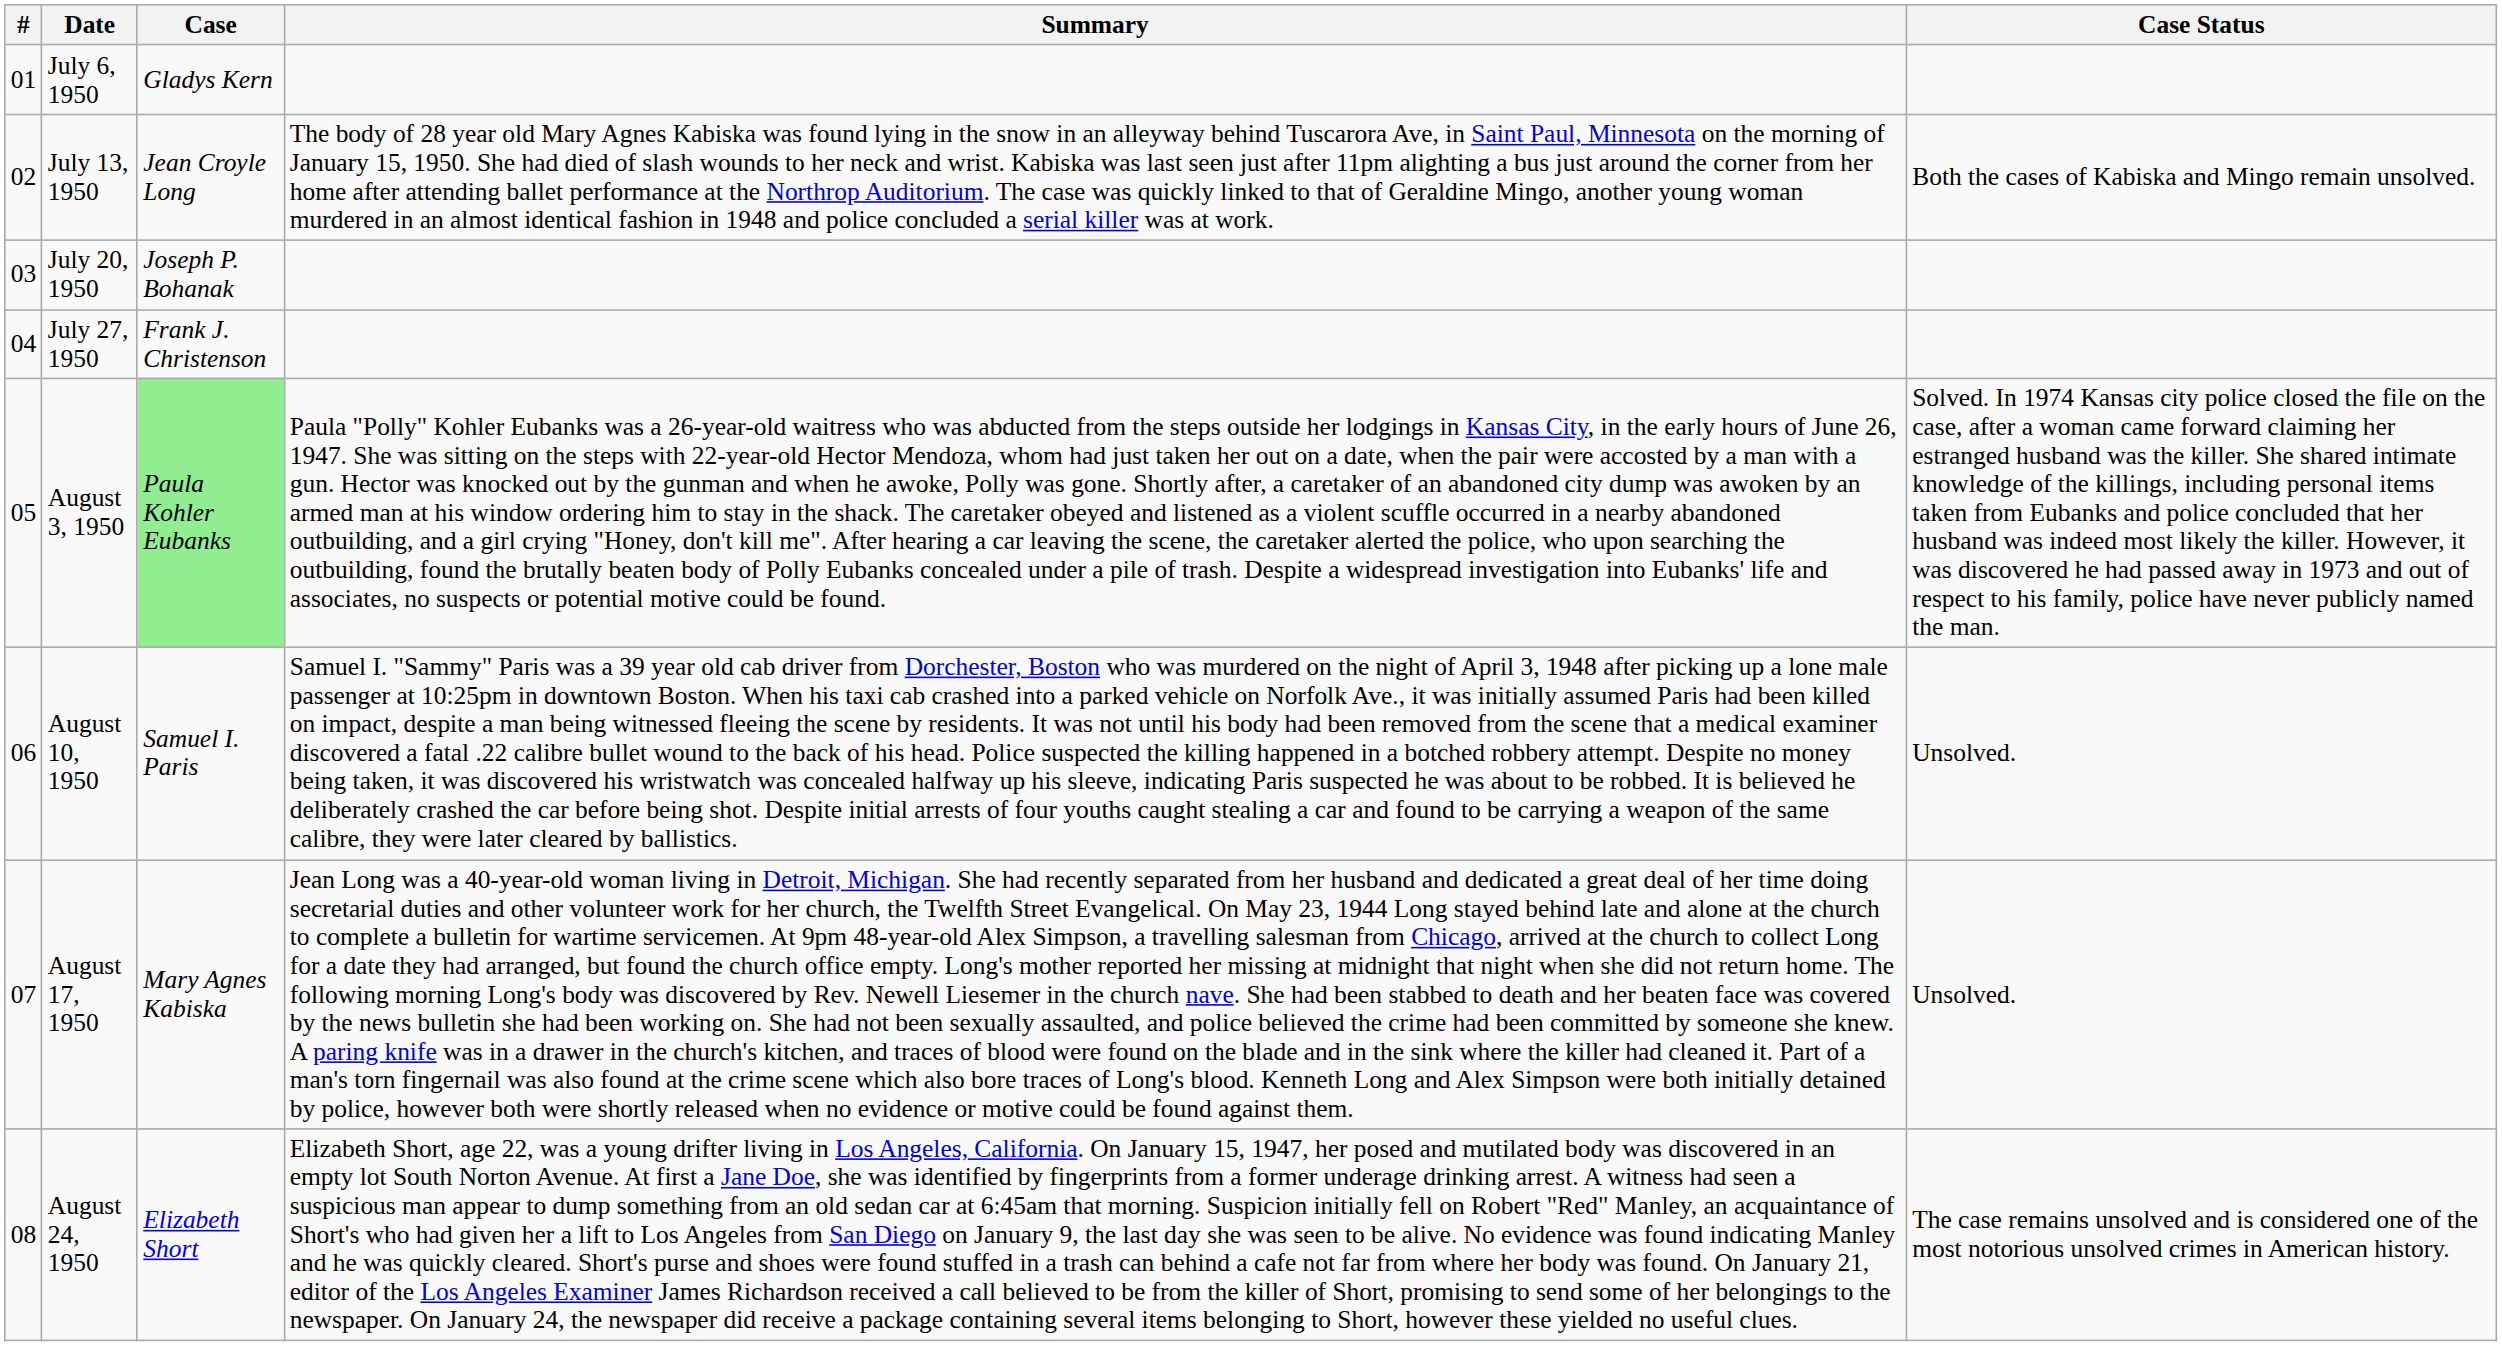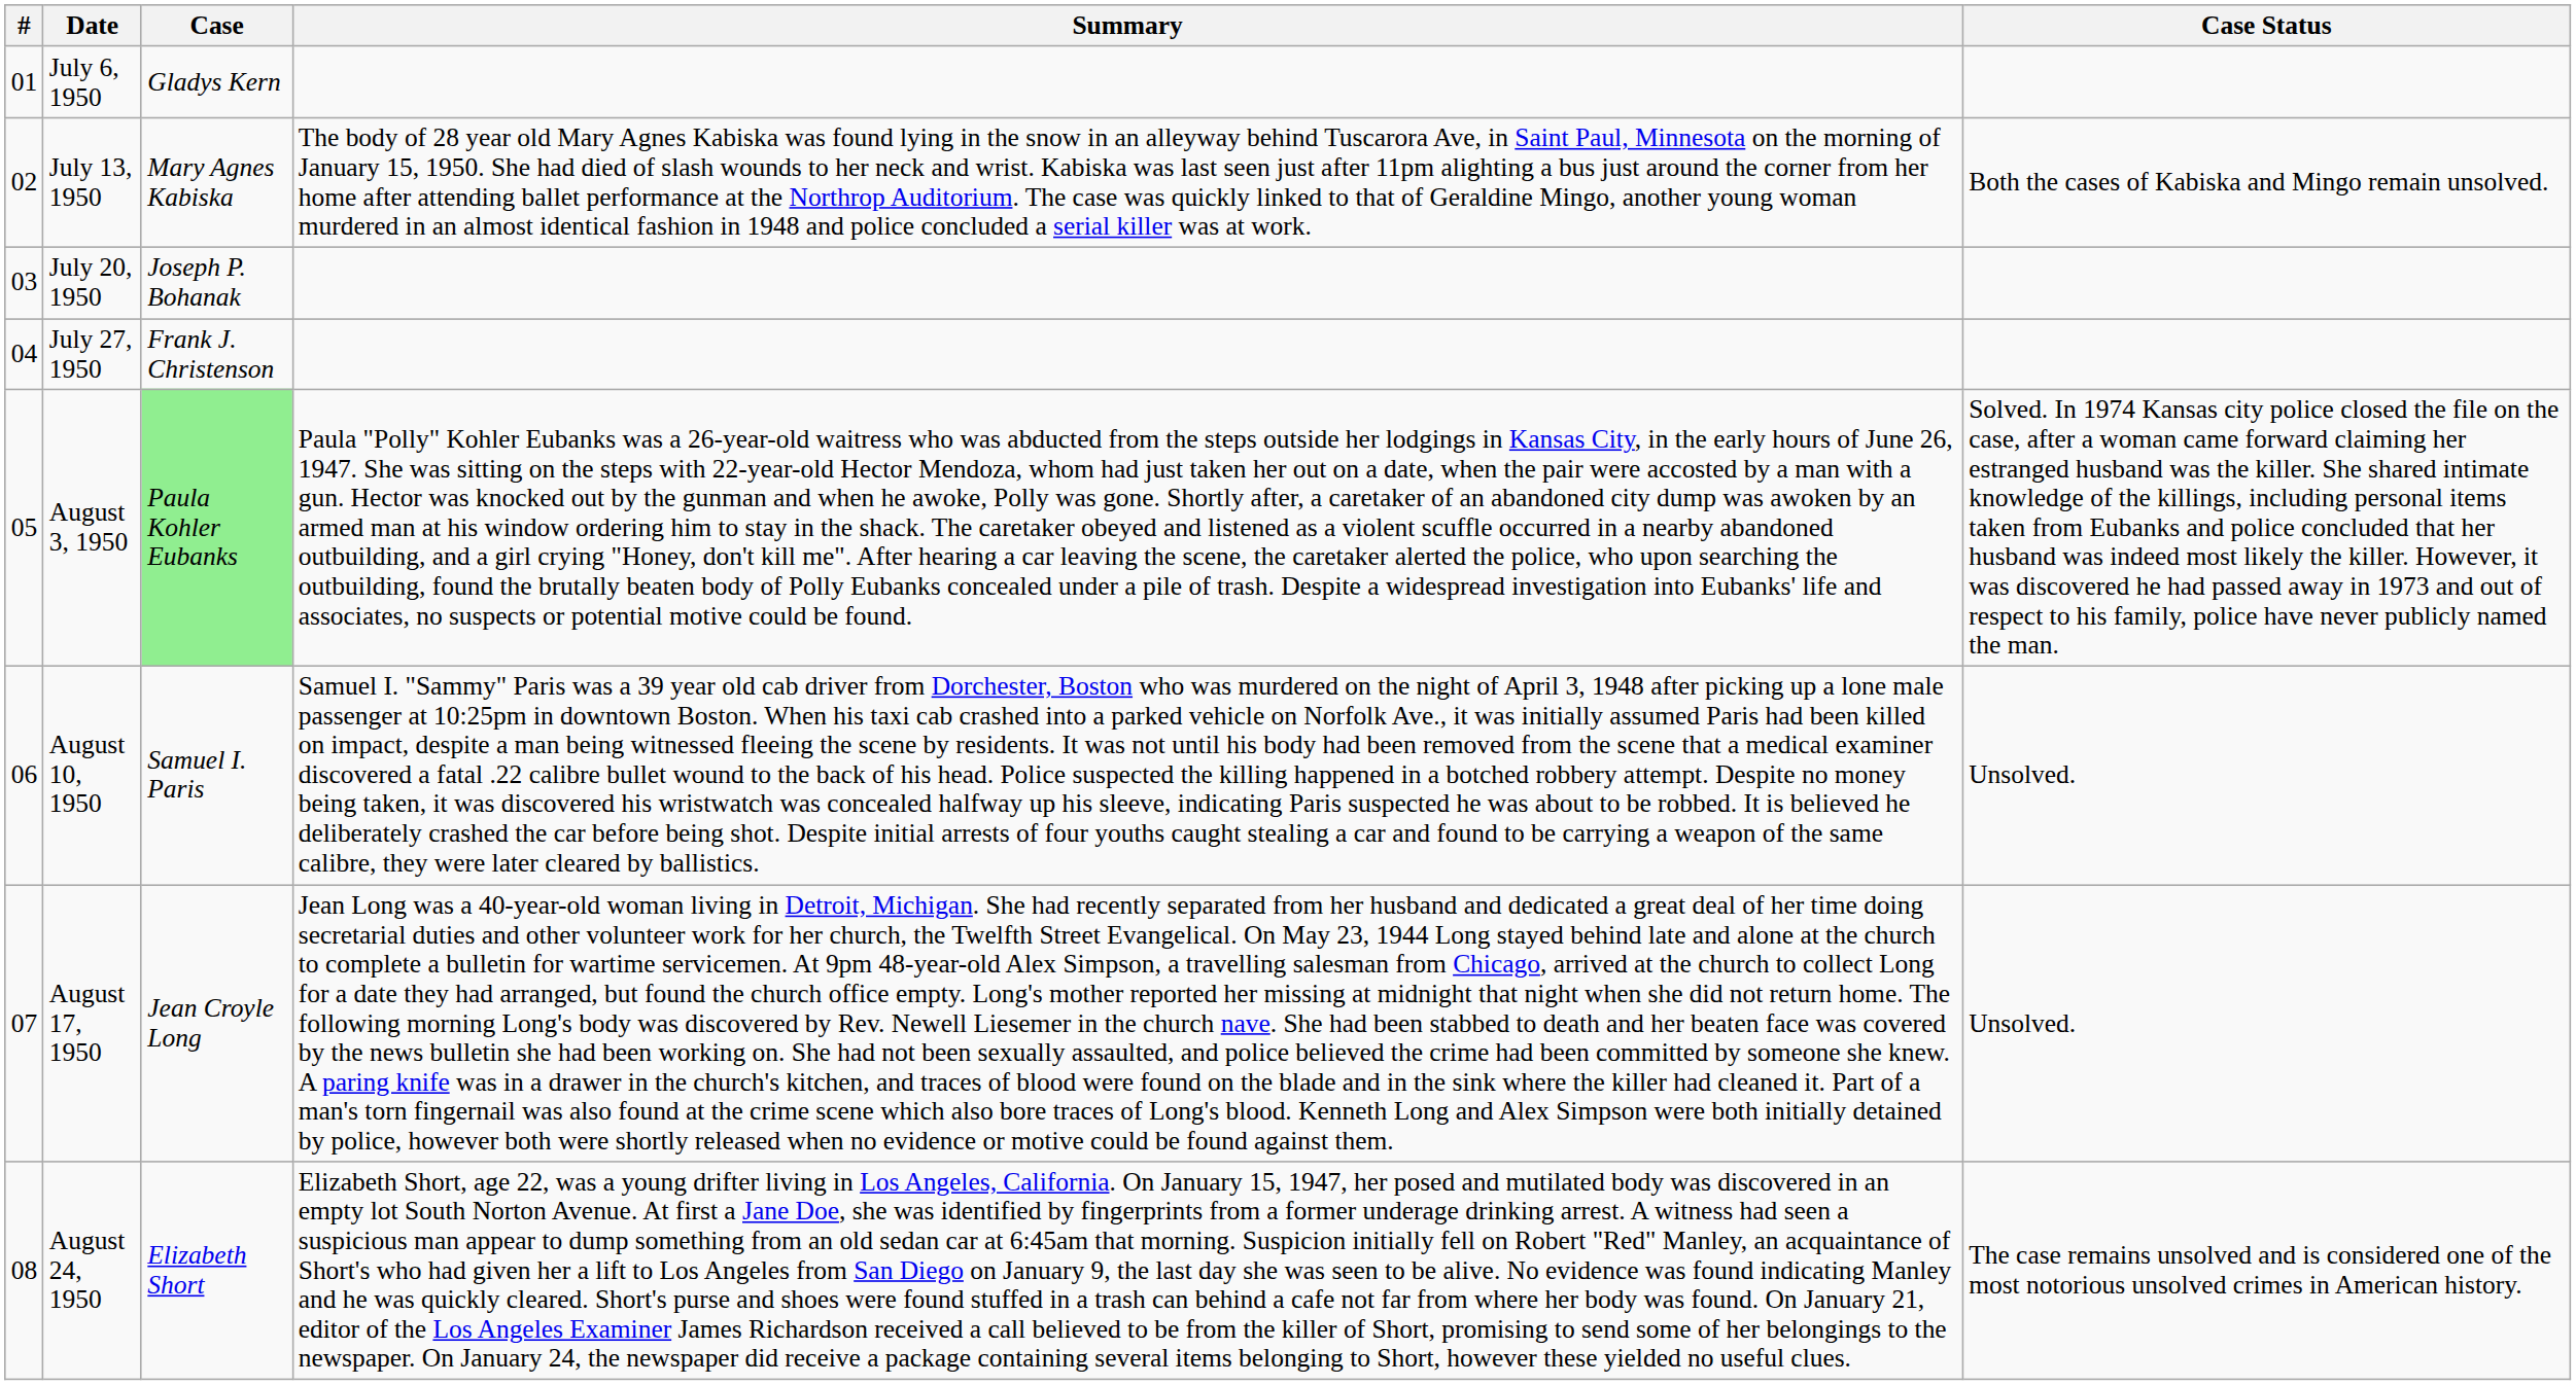July 13, 1950 | Case: Jean Croyle Long -> Mary Agnes Kabiska
August 17, 1950 | Case: Mary Agnes Kabiska -> Jean Croyle Long
